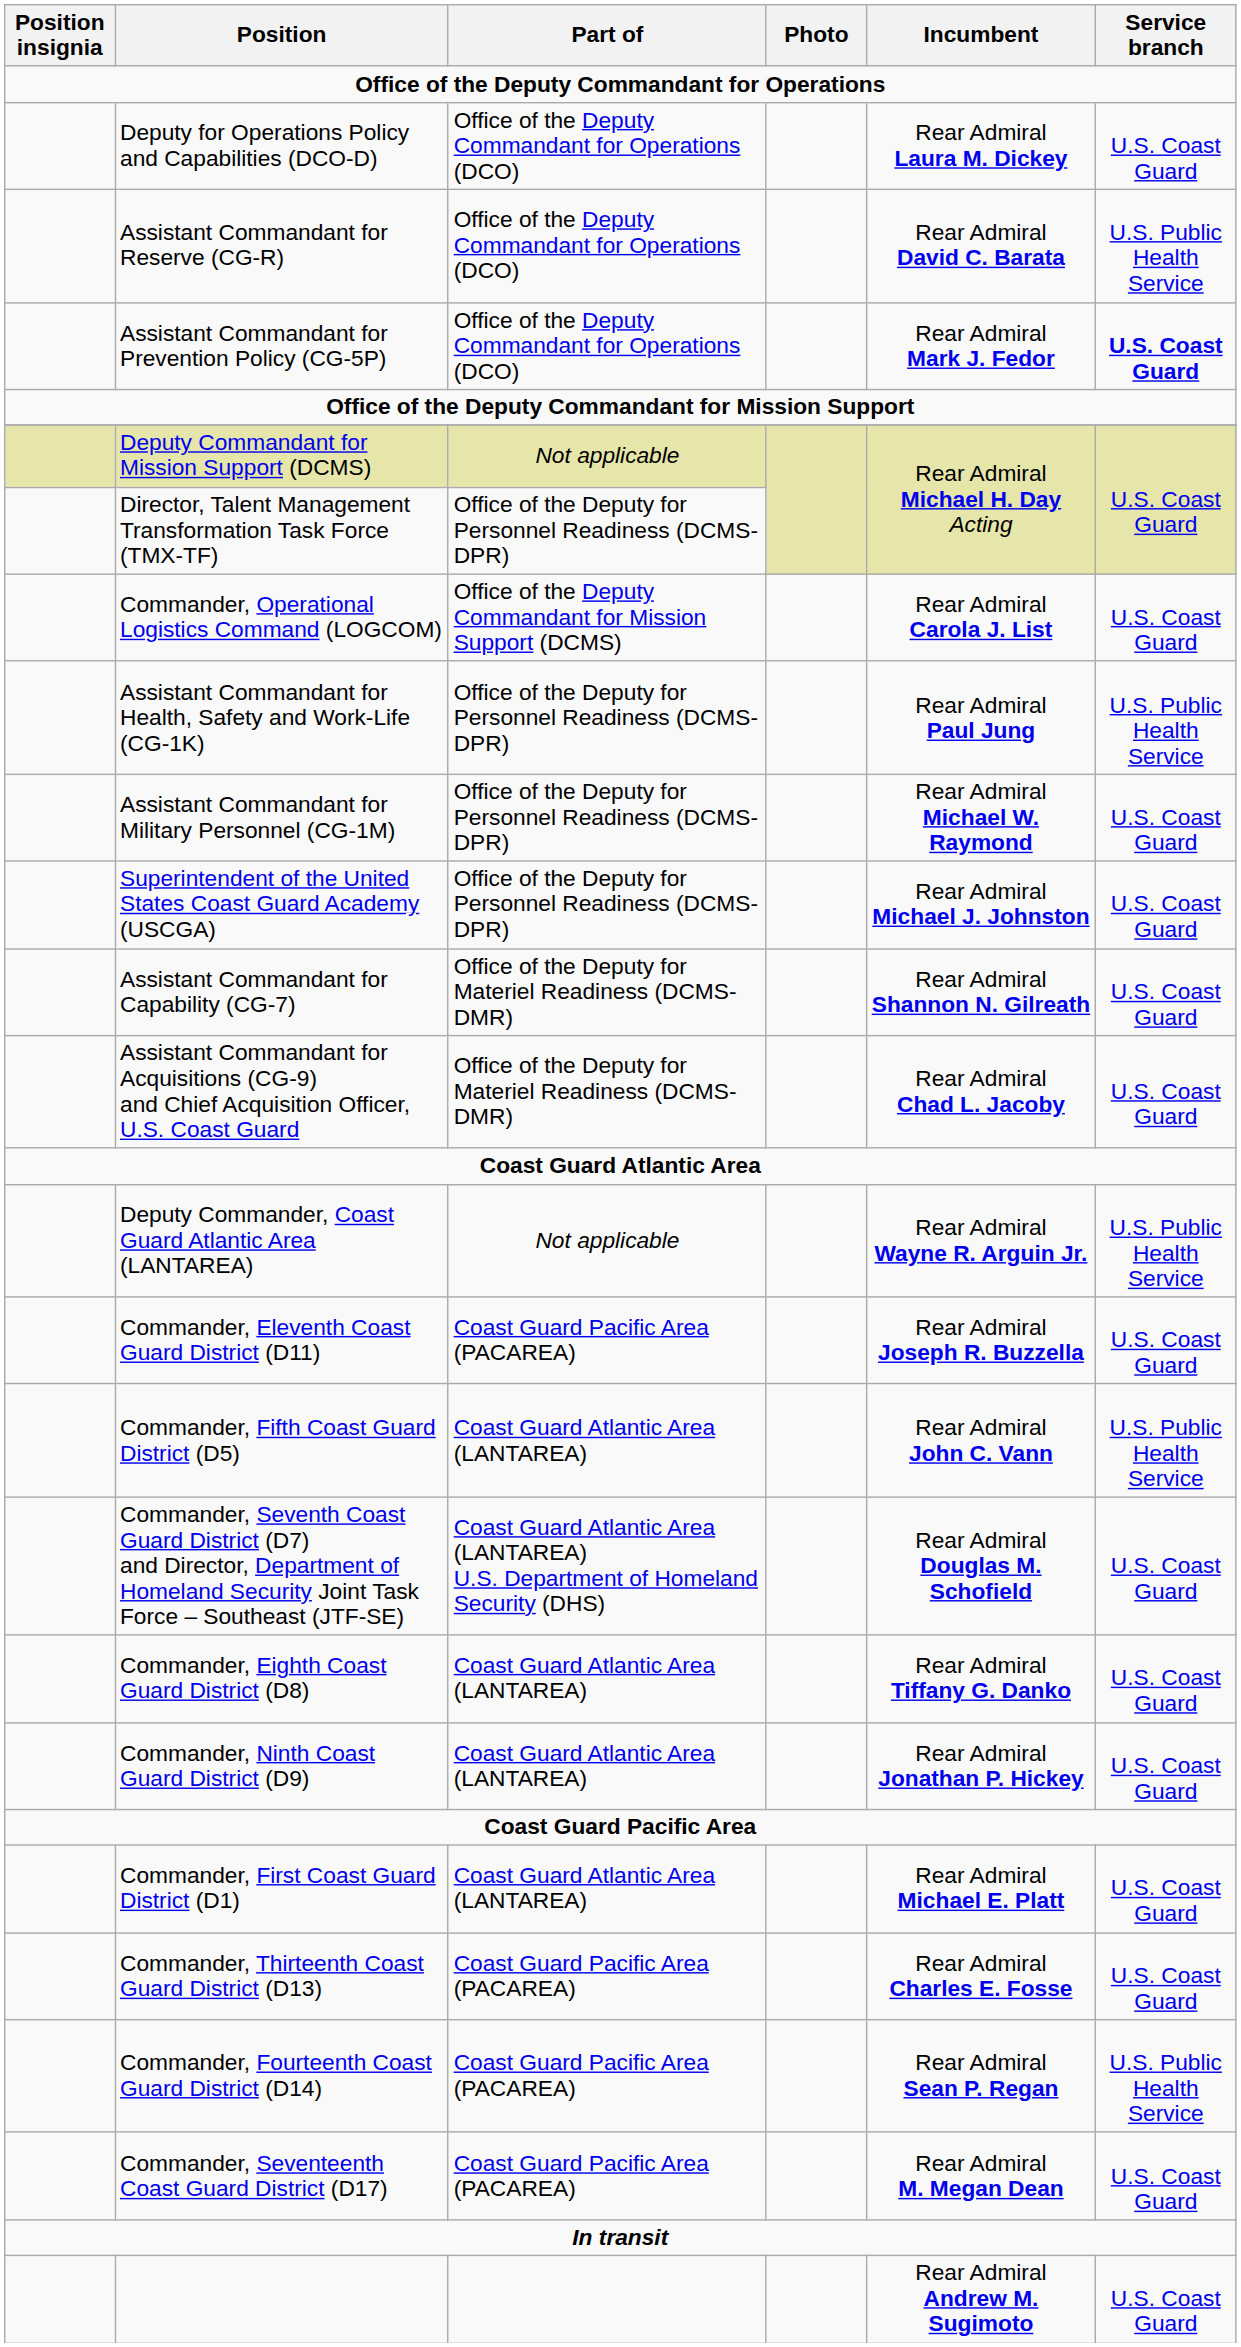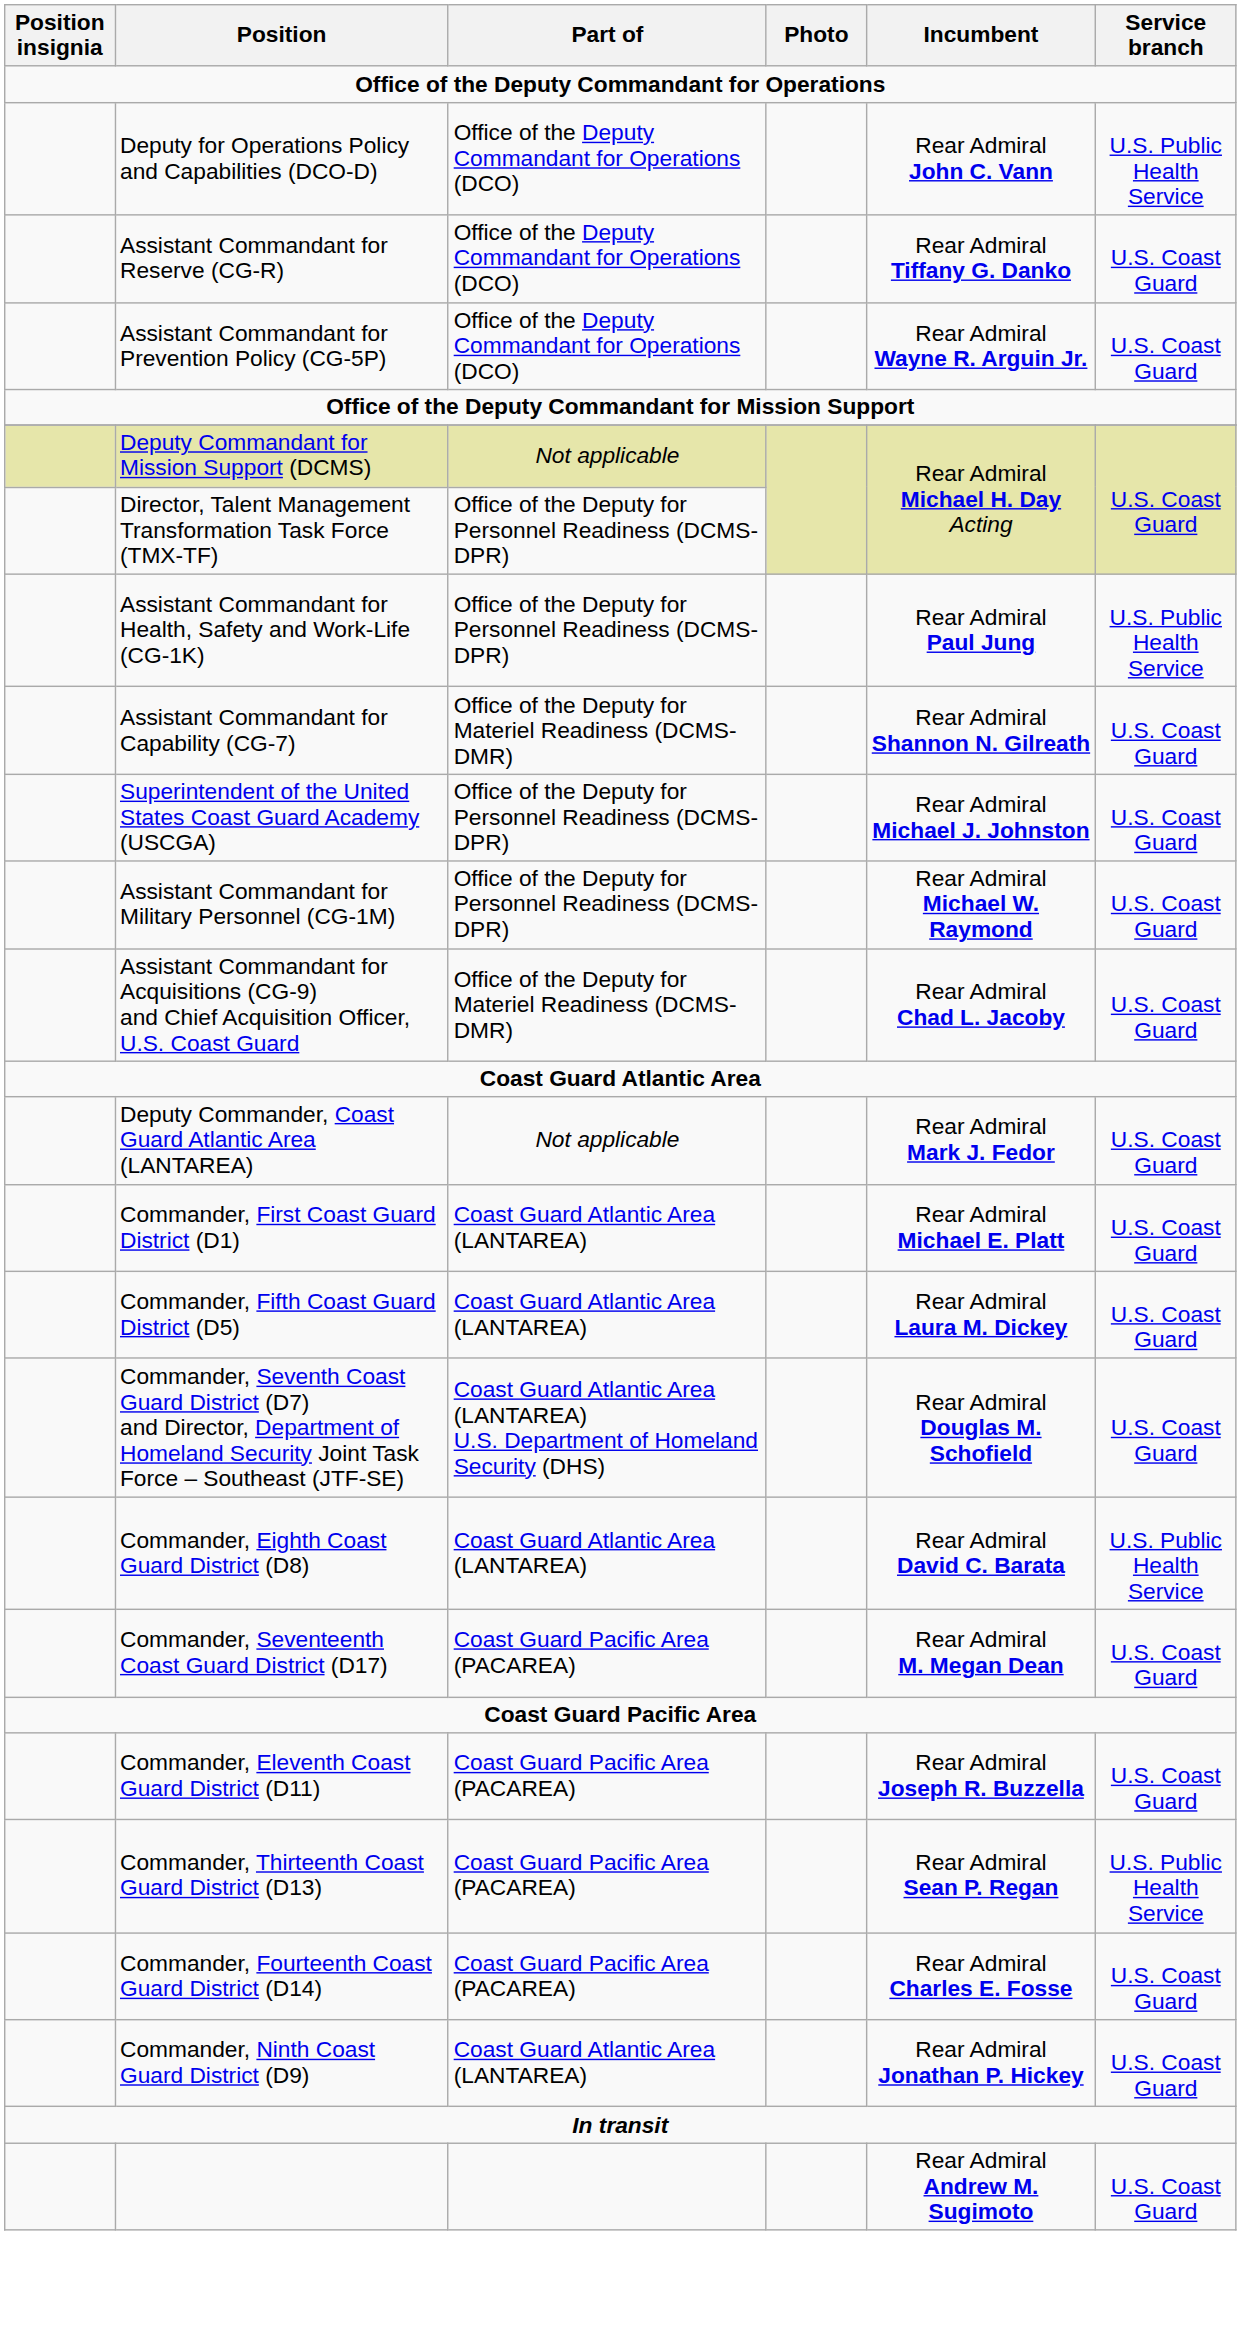Deputy for Operations Policy and Capabilities (DCO-D) | Incumbent: Rear Admiral Laura M. Dickey -> Rear Admiral John C. Vann
Deputy for Operations Policy and Capabilities (DCO-D) | Service branch: U.S. Coast Guard -> U.S. Public Health Service
Assistant Commandant for Reserve (CG-R) | Incumbent: Rear Admiral David C. Barata -> Rear Admiral Tiffany G. Danko
Assistant Commandant for Reserve (CG-R) | Service branch: U.S. Public Health Service -> U.S. Coast Guard
Assistant Commandant for Prevention Policy (CG-5P) | Incumbent: Rear Admiral Mark J. Fedor -> Rear Admiral Wayne R. Arguin Jr.
Assistant Commandant for Prevention Policy (CG-5P) | Service branch: bold -> normal
- row: Commander, Operational Logistics Command (LOGCOM) | Office of the Deputy Commandant for Mission Support (DCMS) | Rear Admiral Carola J. List | U.S. Coast Guard
rows swapped: Assistant Commandant for Military Personnel (CG-1M) <-> Assistant Commandant for Capability (CG-7)
Deputy Commander, Coast Guard Atlantic Area (LANTAREA) | Incumbent: Rear Admiral Wayne R. Arguin Jr. -> Rear Admiral Mark J. Fedor
Deputy Commander, Coast Guard Atlantic Area (LANTAREA) | Service branch: U.S. Public Health Service -> U.S. Coast Guard
rows swapped: Commander, First Coast Guard District (D1) <-> Commander, Eleventh Coast Guard District (D11)
Commander, Fifth Coast Guard District (D5) | Incumbent: Rear Admiral John C. Vann -> Rear Admiral Laura M. Dickey
Commander, Fifth Coast Guard District (D5) | Service branch: U.S. Public Health Service -> U.S. Coast Guard
Commander, Eighth Coast Guard District (D8) | Incumbent: Rear Admiral Tiffany G. Danko -> Rear Admiral David C. Barata
Commander, Eighth Coast Guard District (D8) | Service branch: U.S. Coast Guard -> U.S. Public Health Service
rows swapped: Commander, Ninth Coast Guard District (D9) <-> Commander, Seventeenth Coast Guard District (D17)
Commander, Thirteenth Coast Guard District (D13) | Incumbent: Rear Admiral Charles E. Fosse -> Rear Admiral Sean P. Regan
Commander, Thirteenth Coast Guard District (D13) | Service branch: U.S. Coast Guard -> U.S. Public Health Service
Commander, Fourteenth Coast Guard District (D14) | Incumbent: Rear Admiral Sean P. Regan -> Rear Admiral Charles E. Fosse
Commander, Fourteenth Coast Guard District (D14) | Service branch: U.S. Public Health Service -> U.S. Coast Guard
